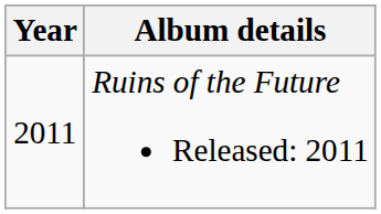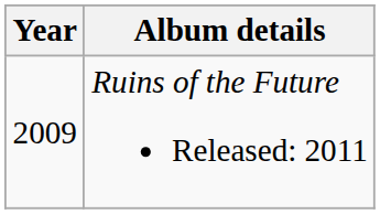Ruins of the Future Released: 2011 | Year: 2011 -> 2009
